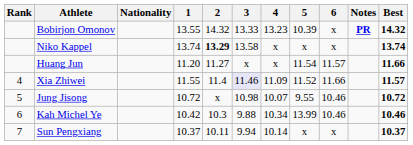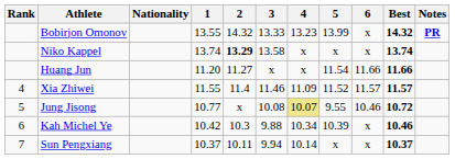columns swapped: Best <-> Notes
Bobirjon Omonov | 5: 10.39 -> 13.99
Huang Jun | 6: 11.57 -> 11.66
Xia Zhiwei | 3: lavender background -> no background
Xia Zhiwei | 6: 11.66 -> 11.57
Jung Jisong | 1: 10.72 -> 10.77
Jung Jisong | 3: 10.98 -> 10.08
Jung Jisong | 4: no background -> khaki background
Kah Michel Ye | 5: 13.99 -> 10.39
Kah Michel Ye | 6: 10.46 -> x
